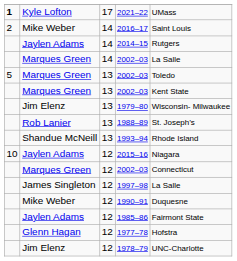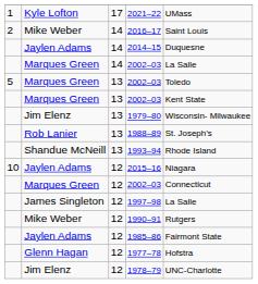2021–22 | column 1: bold -> normal
2014–15 | column 5: Rutgers -> Duquesne
1990–91 | column 5: Duquesne -> Rutgers
